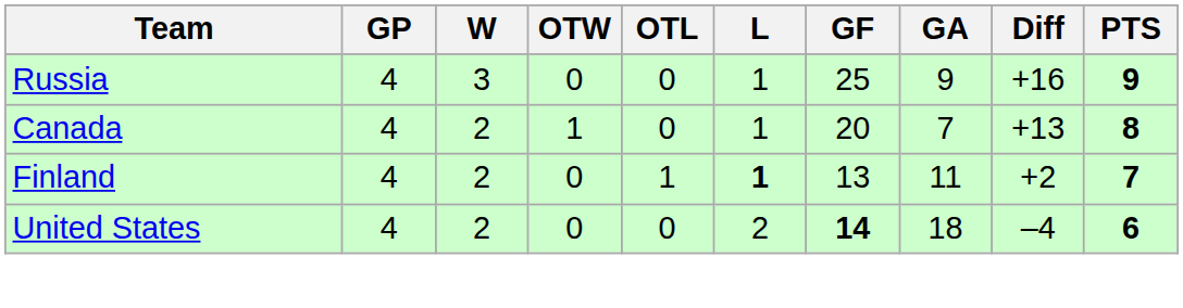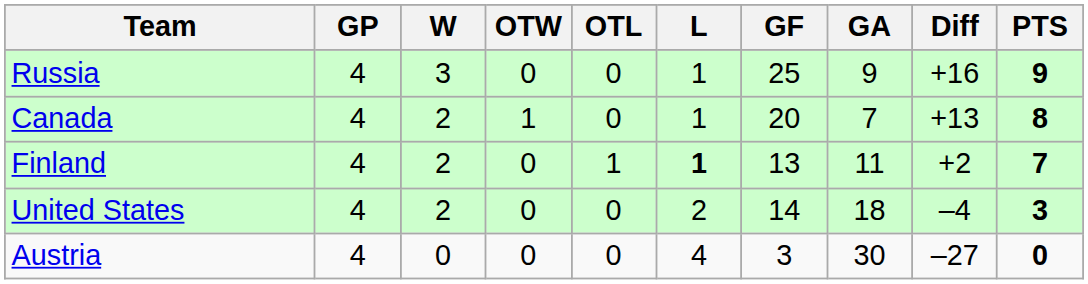United States | GF: bold -> normal
United States | PTS: 6 -> 3
+ row: Austria | 4 | 0 | 0 | 0 | 4 | 3 | 30 | –27 | 0
